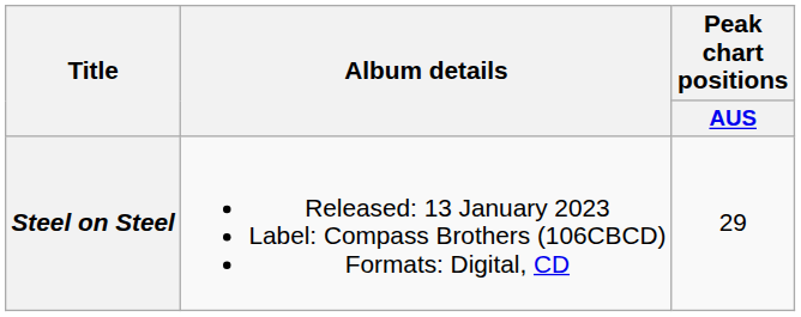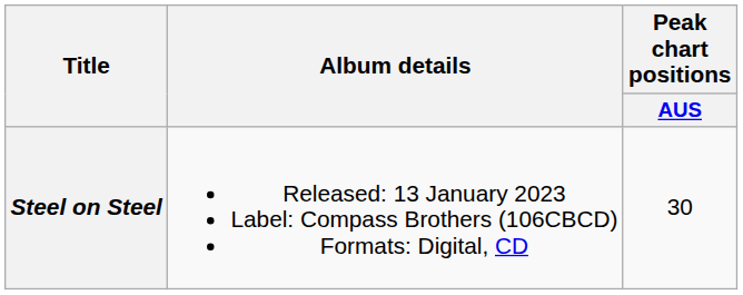Steel on Steel | Peak chart positions / AUS: 29 -> 30
